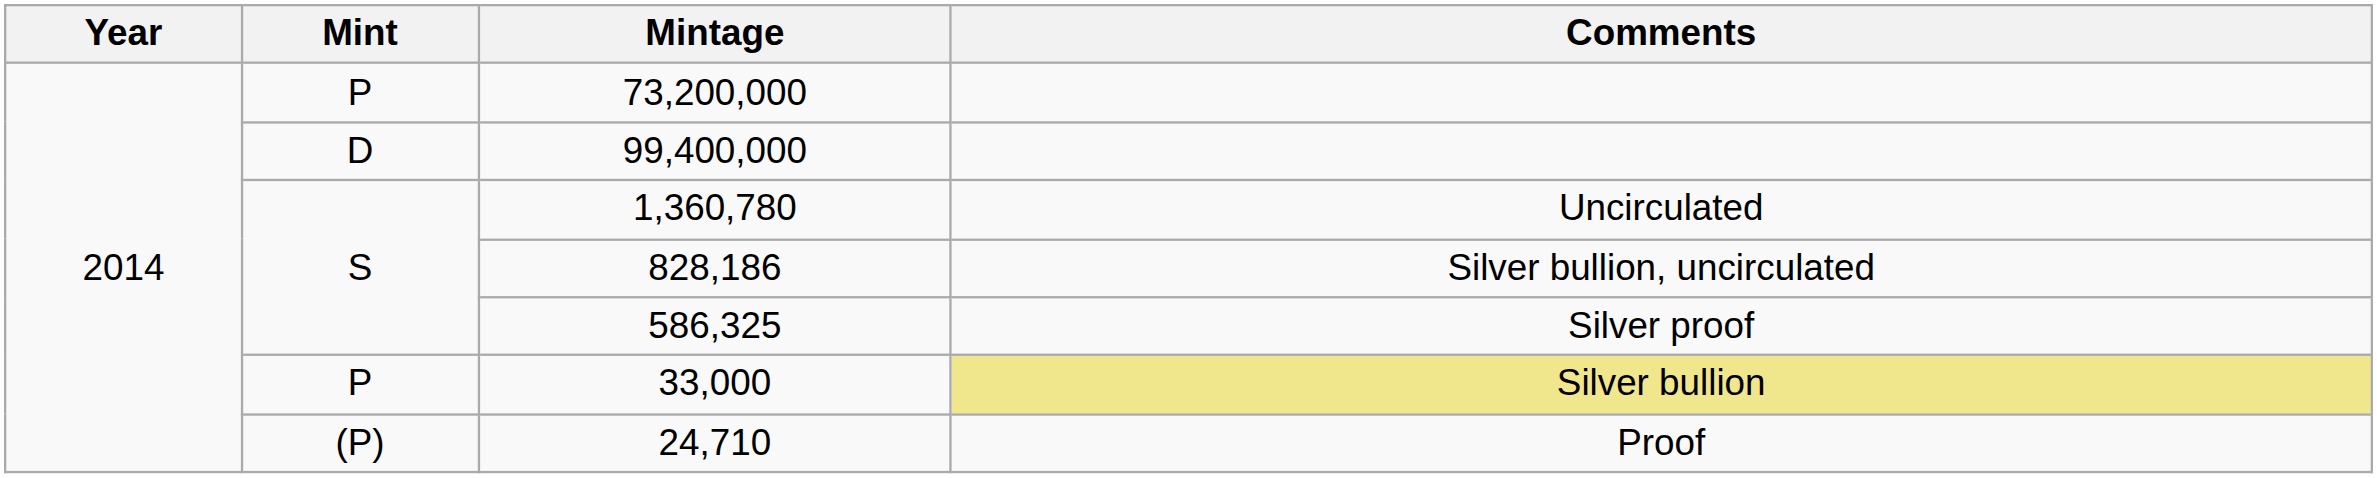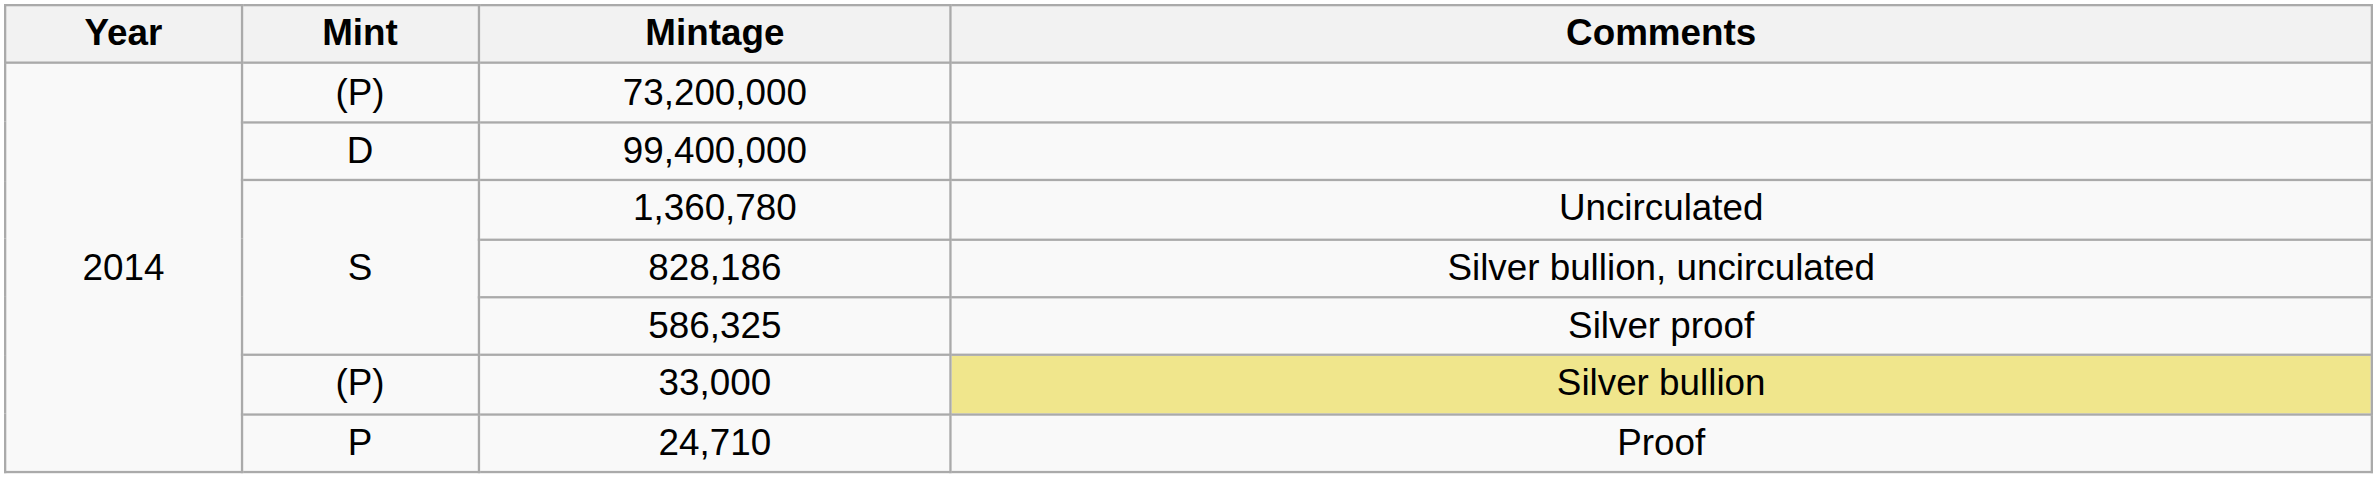73,200,000 | Mint: P -> (P)
33,000 | Mint: P -> (P)
24,710 | Mint: (P) -> P
